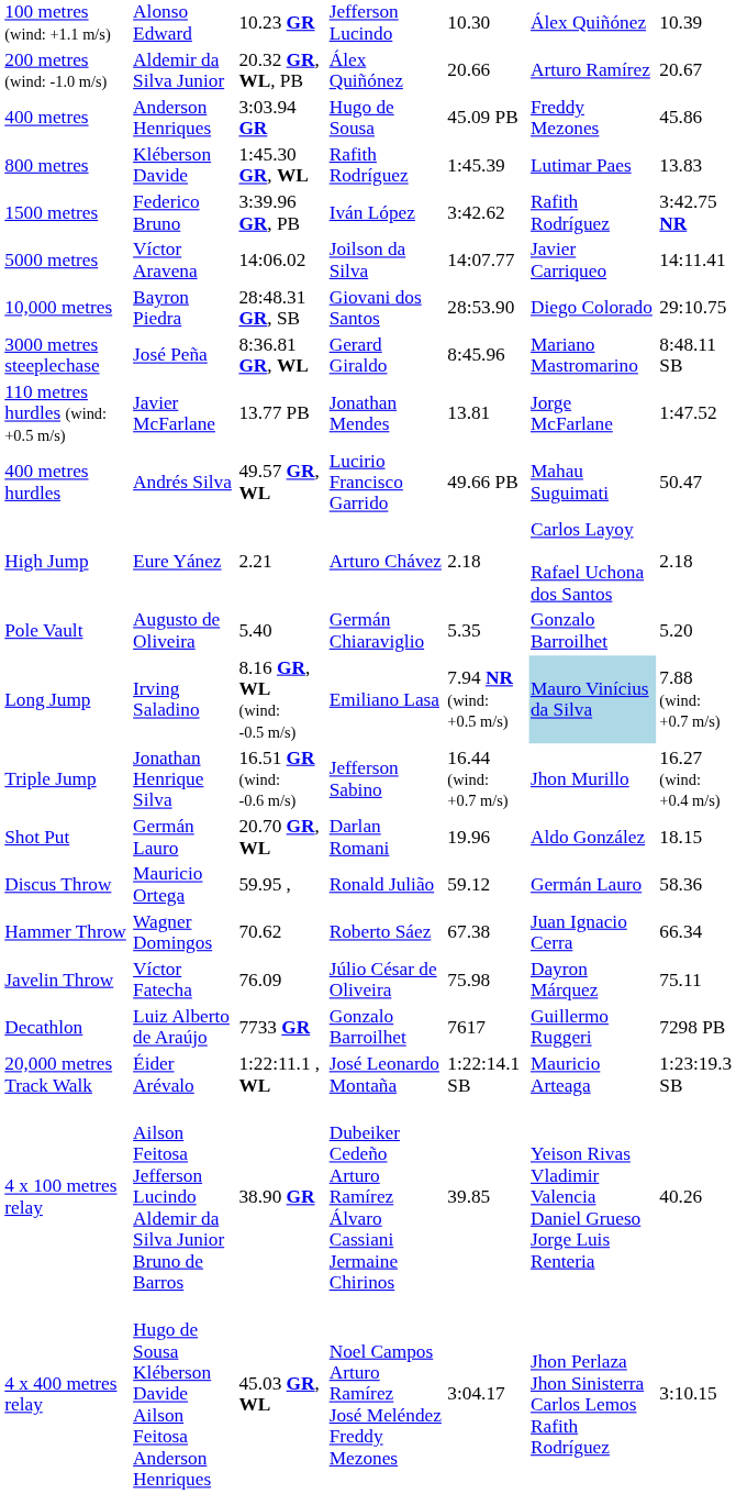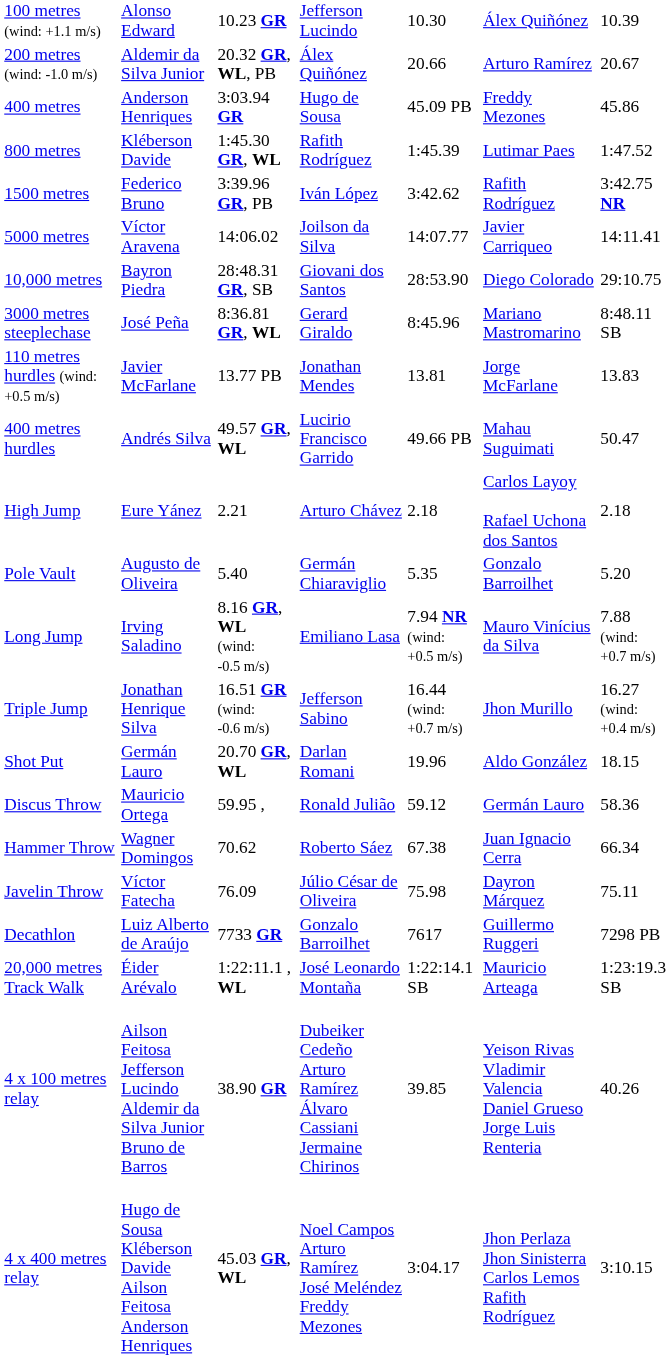800 metres | column 7: 13.83 -> 1:47.52
110 metres hurdles (wind: +0.5 m/s) | column 7: 1:47.52 -> 13.83
Long Jump | column 6: lightblue background -> no background
